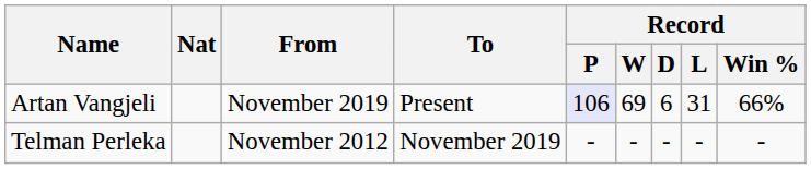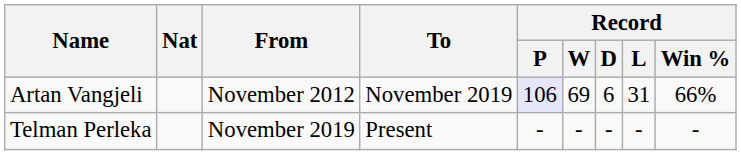Artan Vangjeli | From: November 2019 -> November 2012
Artan Vangjeli | To: Present -> November 2019
Telman Perleka | From: November 2012 -> November 2019
Telman Perleka | To: November 2019 -> Present
